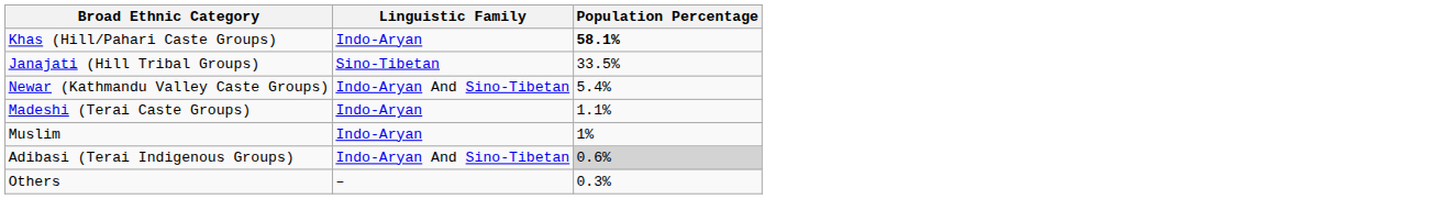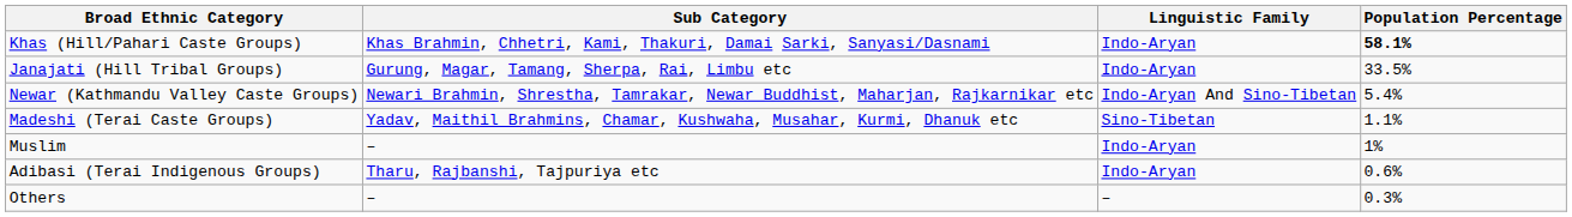+ column: Sub Category | Khas Brahmin, Chhetri, Kami, Thakuri, Damai Sarki, Sanyasi/Dasnami | Gurung, Magar, Tamang, Sherpa, Rai, Limbu etc | Newari Brahmin, Shrestha, Tamrakar, Newar Buddhist, Maharjan, Rajkarnikar etc | Yadav, Maithil Brahmins, Chamar, Kushwaha, Musahar, Kurmi, Dhanuk etc | – | Tharu, Rajbanshi, Tajpuriya etc | –
Janajati (Hill Tribal Groups) | Linguistic Family: Sino-Tibetan -> Indo-Aryan
Madeshi (Terai Caste Groups) | Linguistic Family: Indo-Aryan -> Sino-Tibetan
Adibasi (Terai Indigenous Groups) | Linguistic Family: Indo-Aryan And Sino-Tibetan -> Indo-Aryan
Adibasi (Terai Indigenous Groups) | Population Percentage: lightgrey background -> no background
